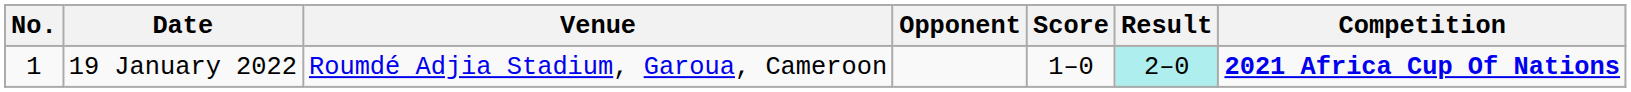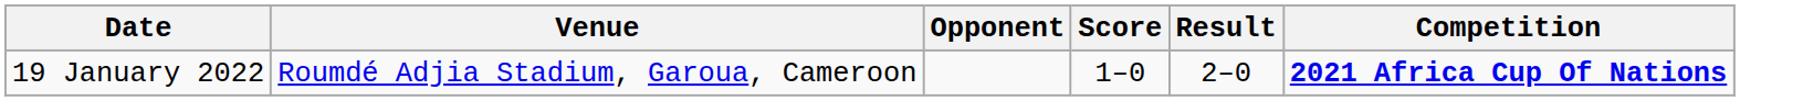- column: No. | 1
19 January 2022 | Result: paleturquoise background -> no background
